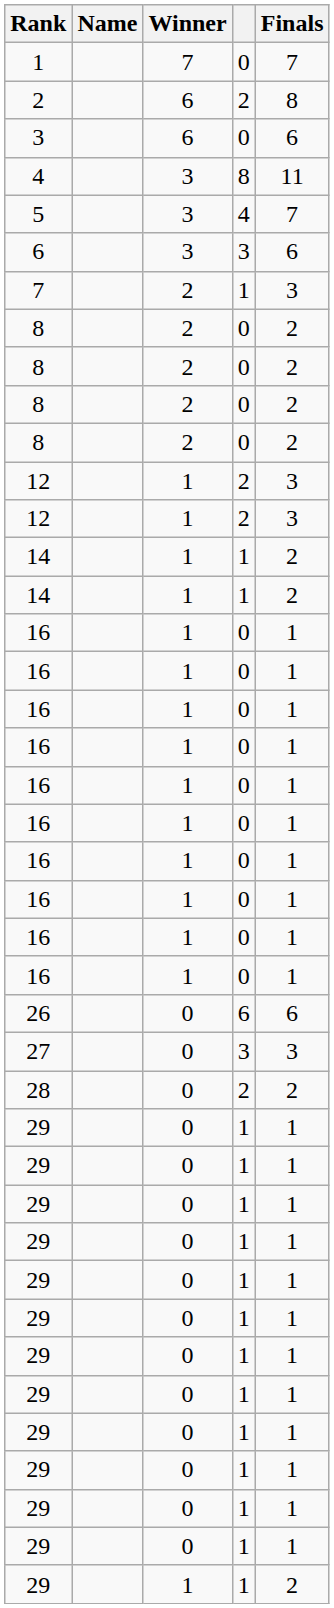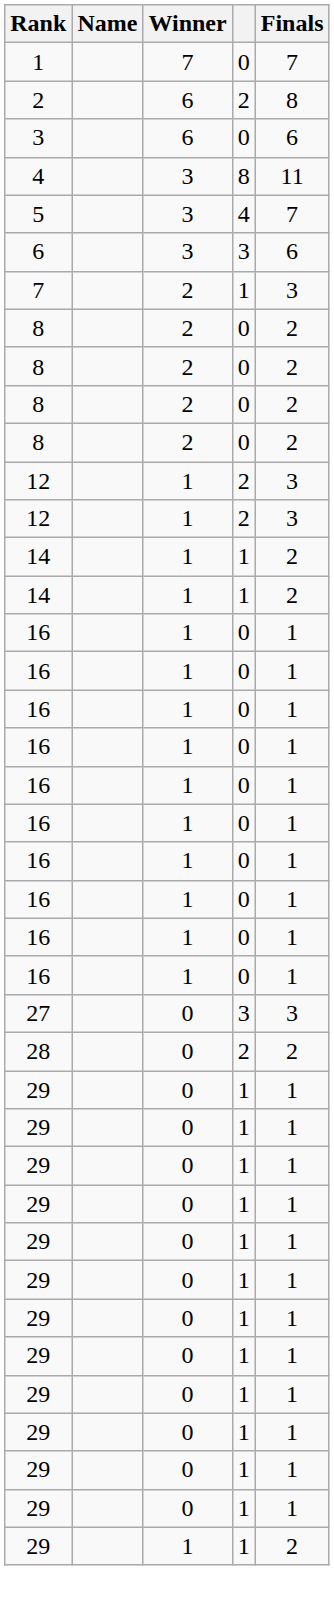- row: 26 | 0 | 6 | 6
